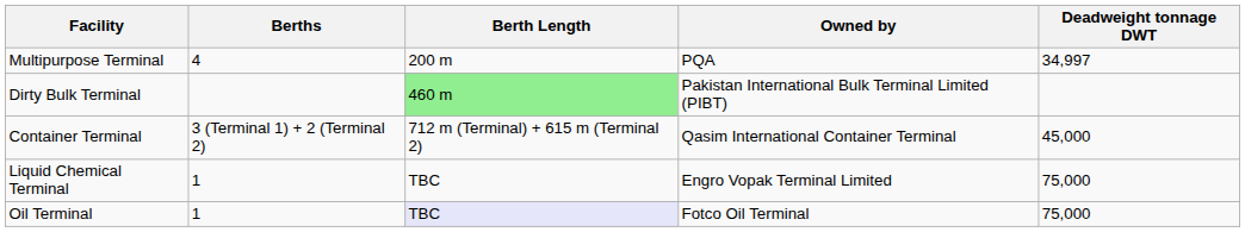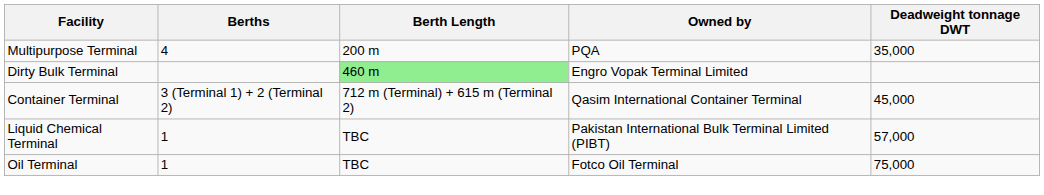Multipurpose Terminal | Deadweight tonnage DWT: 34,997 -> 35,000
Dirty Bulk Terminal | Owned by: Pakistan International Bulk Terminal Limited (PIBT) -> Engro Vopak Terminal Limited
Liquid Chemical Terminal | Owned by: Engro Vopak Terminal Limited -> Pakistan International Bulk Terminal Limited (PIBT)
Liquid Chemical Terminal | Deadweight tonnage DWT: 75,000 -> 57,000
Oil Terminal | Berth Length: lavender background -> no background
